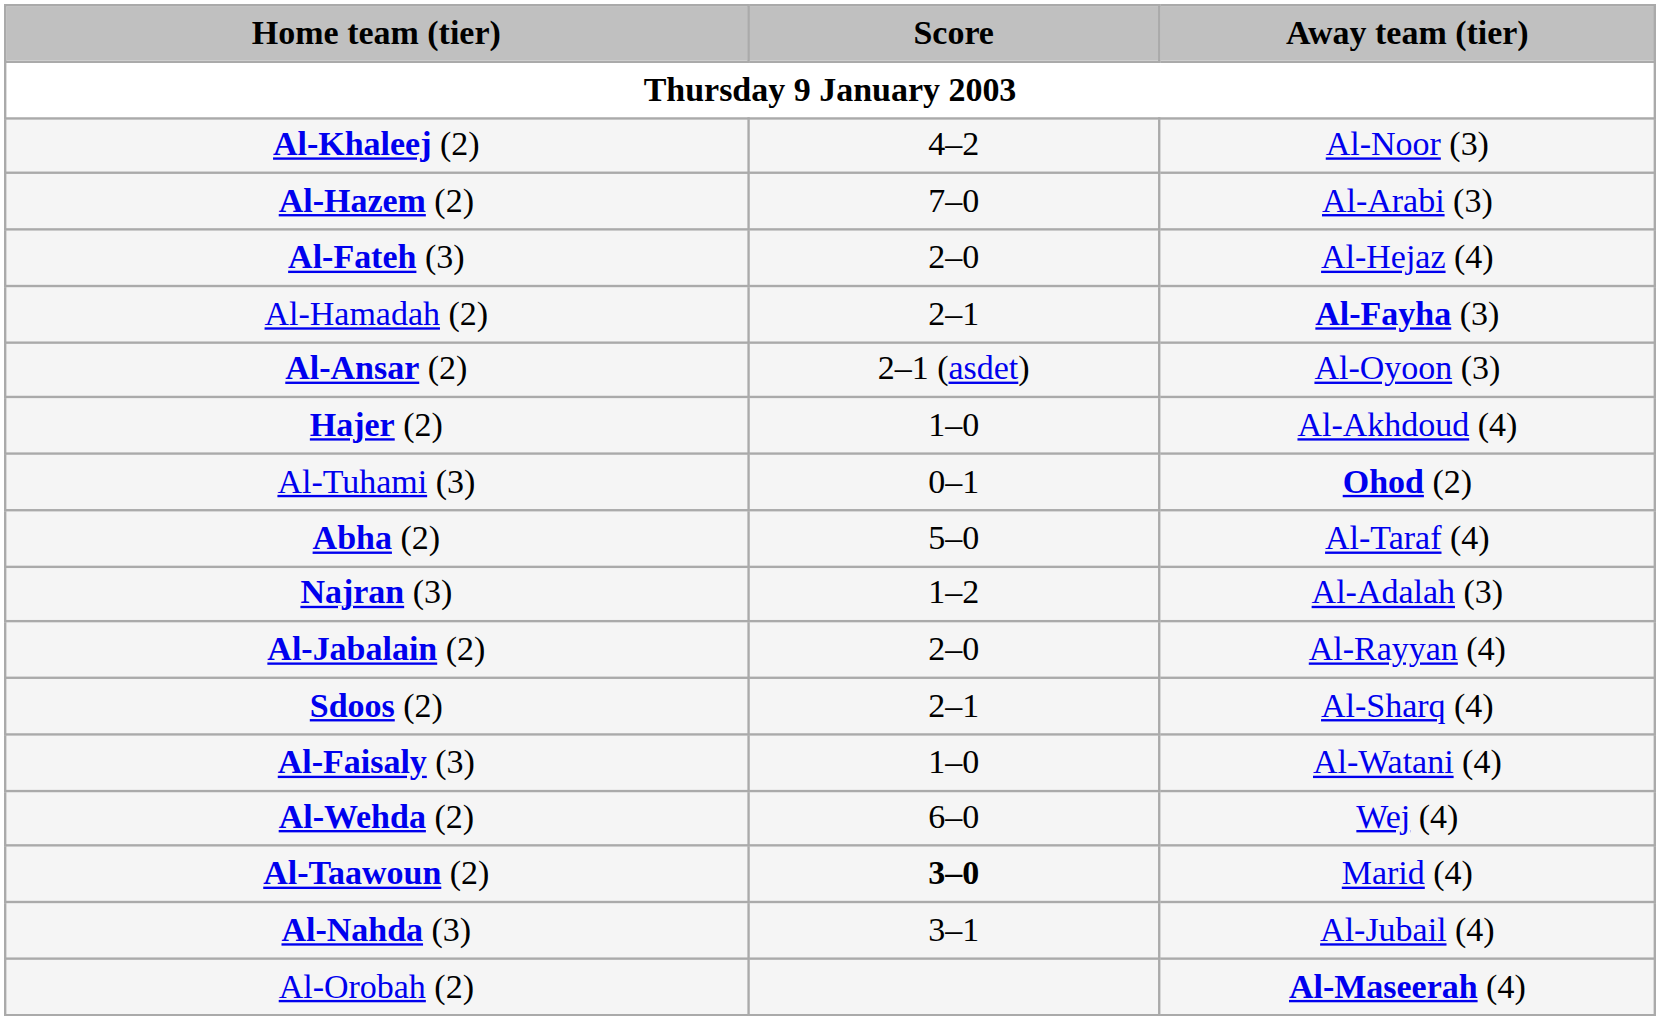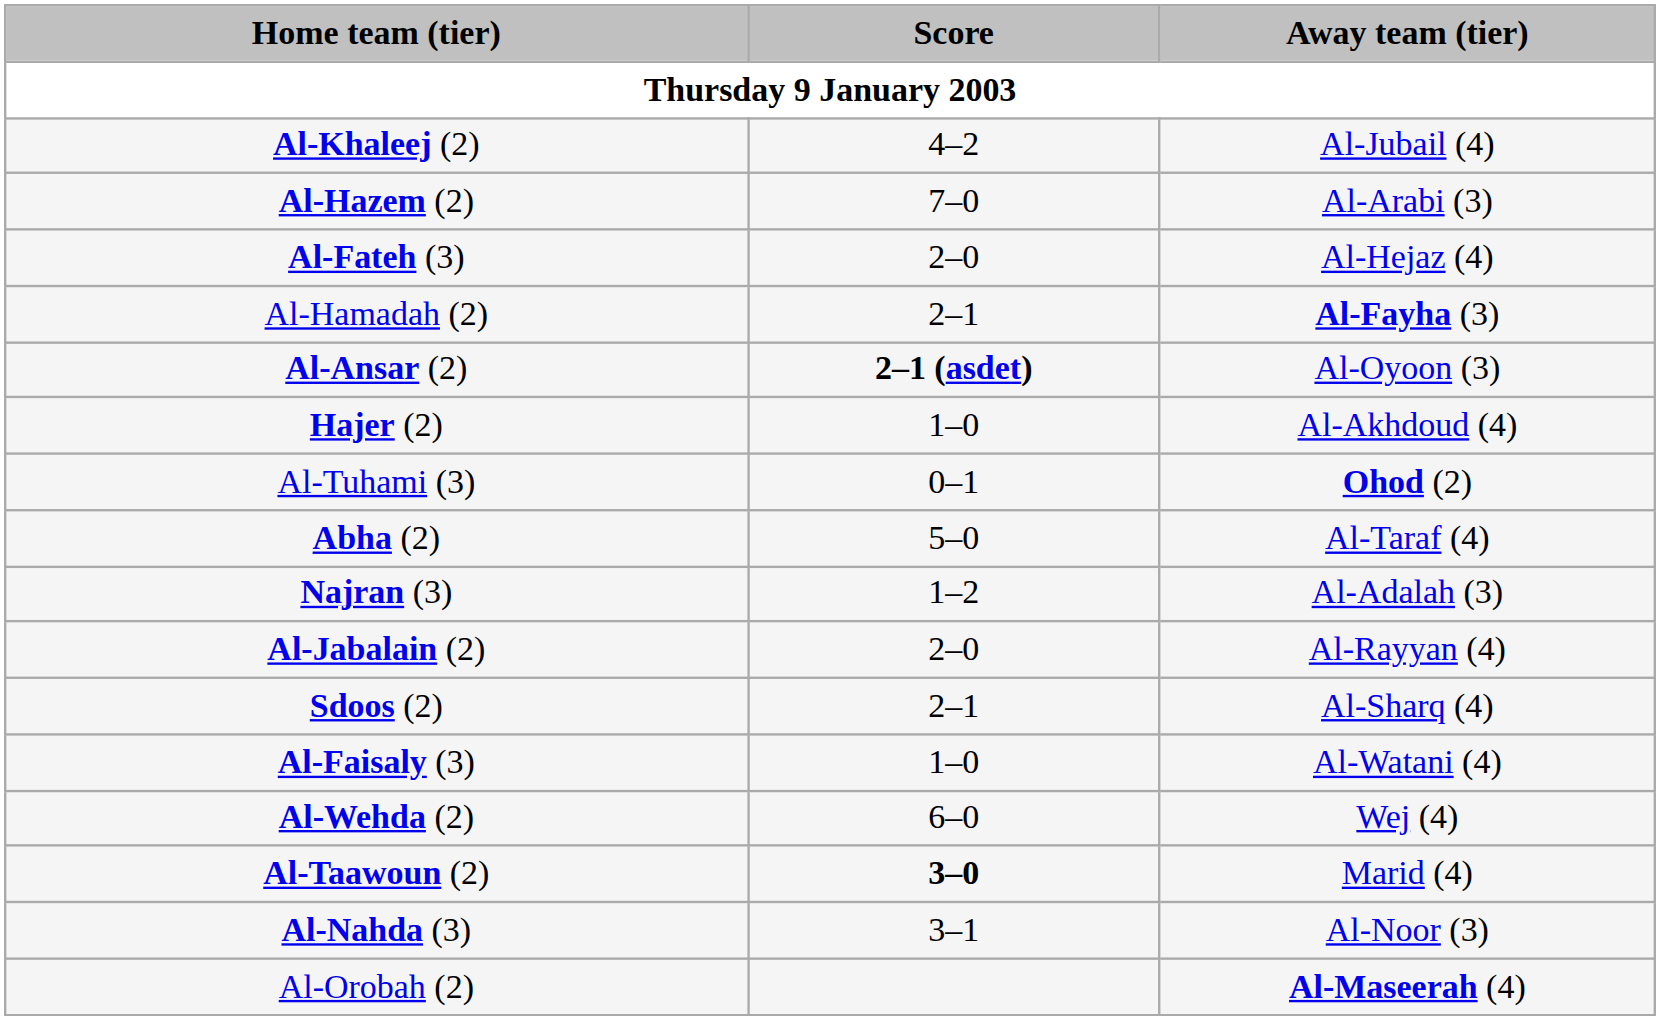Al-Khaleej (2) | Away team (tier): Al-Noor (3) -> Al-Jubail (4)
Al-Ansar (2) | Score: normal -> bold
Al-Nahda (3) | Away team (tier): Al-Jubail (4) -> Al-Noor (3)
